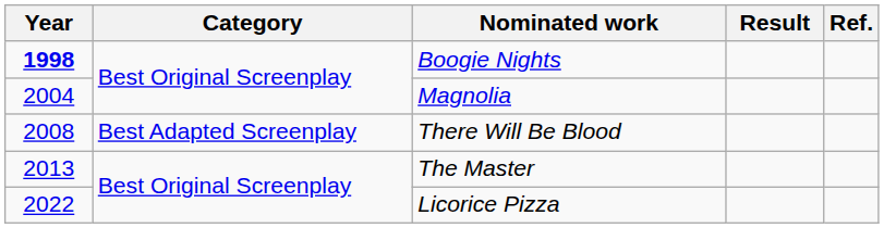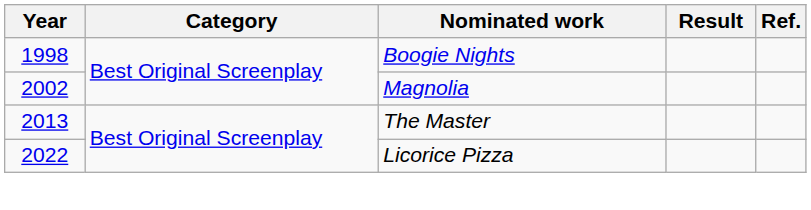Boogie Nights | Year: bold -> normal
Magnolia | Year: 2004 -> 2002
- row: 2008 | Best Adapted Screenplay | There Will Be Blood
